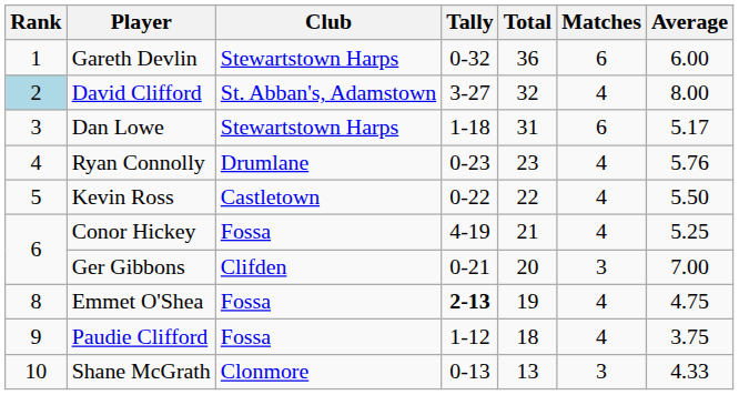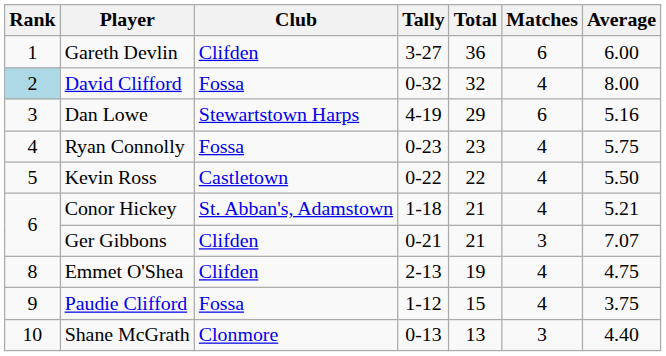Gareth Devlin | Club: Stewartstown Harps -> Clifden
Gareth Devlin | Tally: 0-32 -> 3-27
David Clifford | Club: St. Abban's, Adamstown -> Fossa
David Clifford | Tally: 3-27 -> 0-32
Dan Lowe | Tally: 1-18 -> 4-19
Dan Lowe | Total: 31 -> 29
Dan Lowe | Average: 5.17 -> 5.16
Ryan Connolly | Club: Drumlane -> Fossa
Ryan Connolly | Average: 5.76 -> 5.75
Conor Hickey | Club: Fossa -> St. Abban's, Adamstown
Conor Hickey | Tally: 4-19 -> 1-18
Conor Hickey | Average: 5.25 -> 5.21
Ger Gibbons | Total: 20 -> 21
Ger Gibbons | Average: 7.00 -> 7.07
Emmet O'Shea | Club: Fossa -> Clifden
Emmet O'Shea | Tally: bold -> normal
Paudie Clifford | Total: 18 -> 15
Shane McGrath | Average: 4.33 -> 4.40
